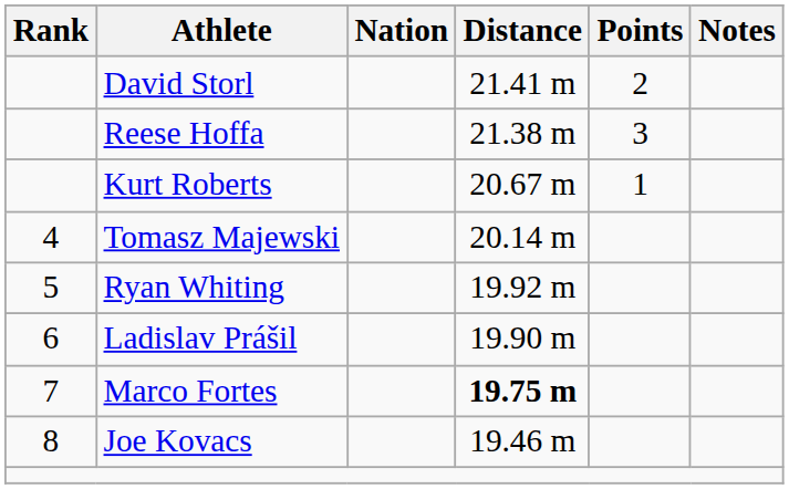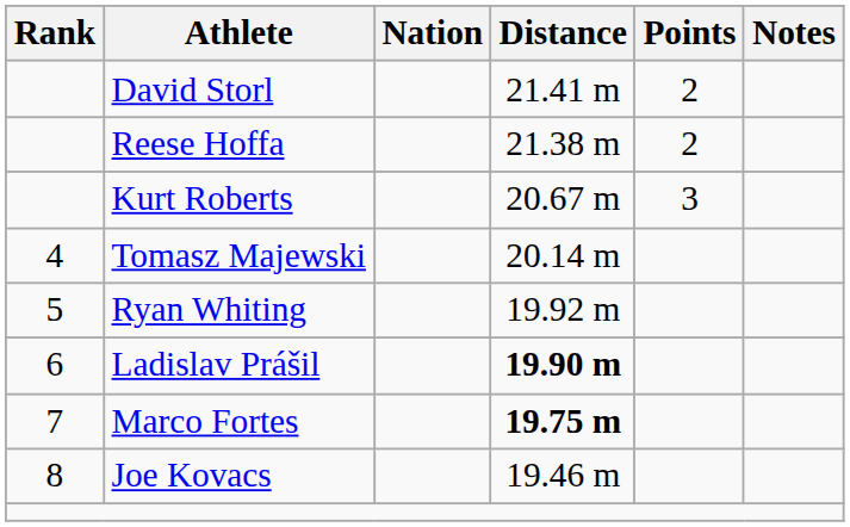Reese Hoffa | Points: 3 -> 2
Kurt Roberts | Points: 1 -> 3
Ladislav Prášil | Distance: normal -> bold
